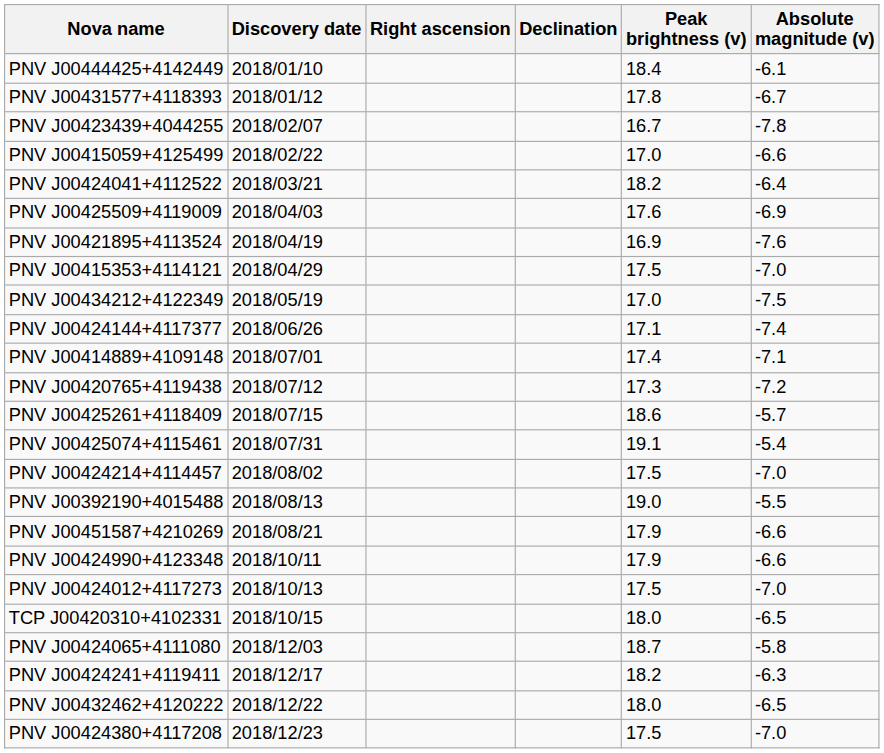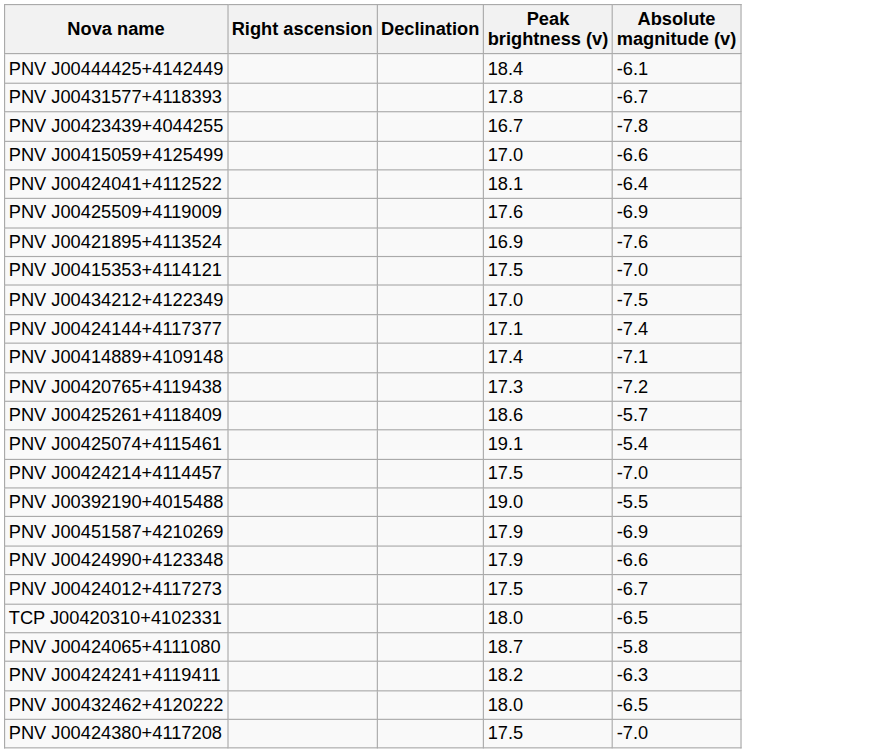- column: Discovery date | 2018/01/10 | 2018/01/12 | 2018/02/07 | 2018/02/22 | 2018/03/21 | 2018/04/03 | 2018/04/19 | 2018/04/29 | 2018/05/19 | 2018/06/26 | 2018/07/01 | 2018/07/12 | 2018/07/15 | 2018/07/31 | 2018/08/02 | 2018/08/13 | 2018/08/21 | 2018/10/11 | 2018/10/13 | 2018/10/15 | 2018/12/03 | 2018/12/17 | 2018/12/22 | 2018/12/23
PNV J00424041+4112522 | Peak brightness (v): 18.2 -> 18.1
PNV J00451587+4210269 | Absolute magnitude (v): -6.6 -> -6.9
PNV J00424012+4117273 | Absolute magnitude (v): -7.0 -> -6.7
